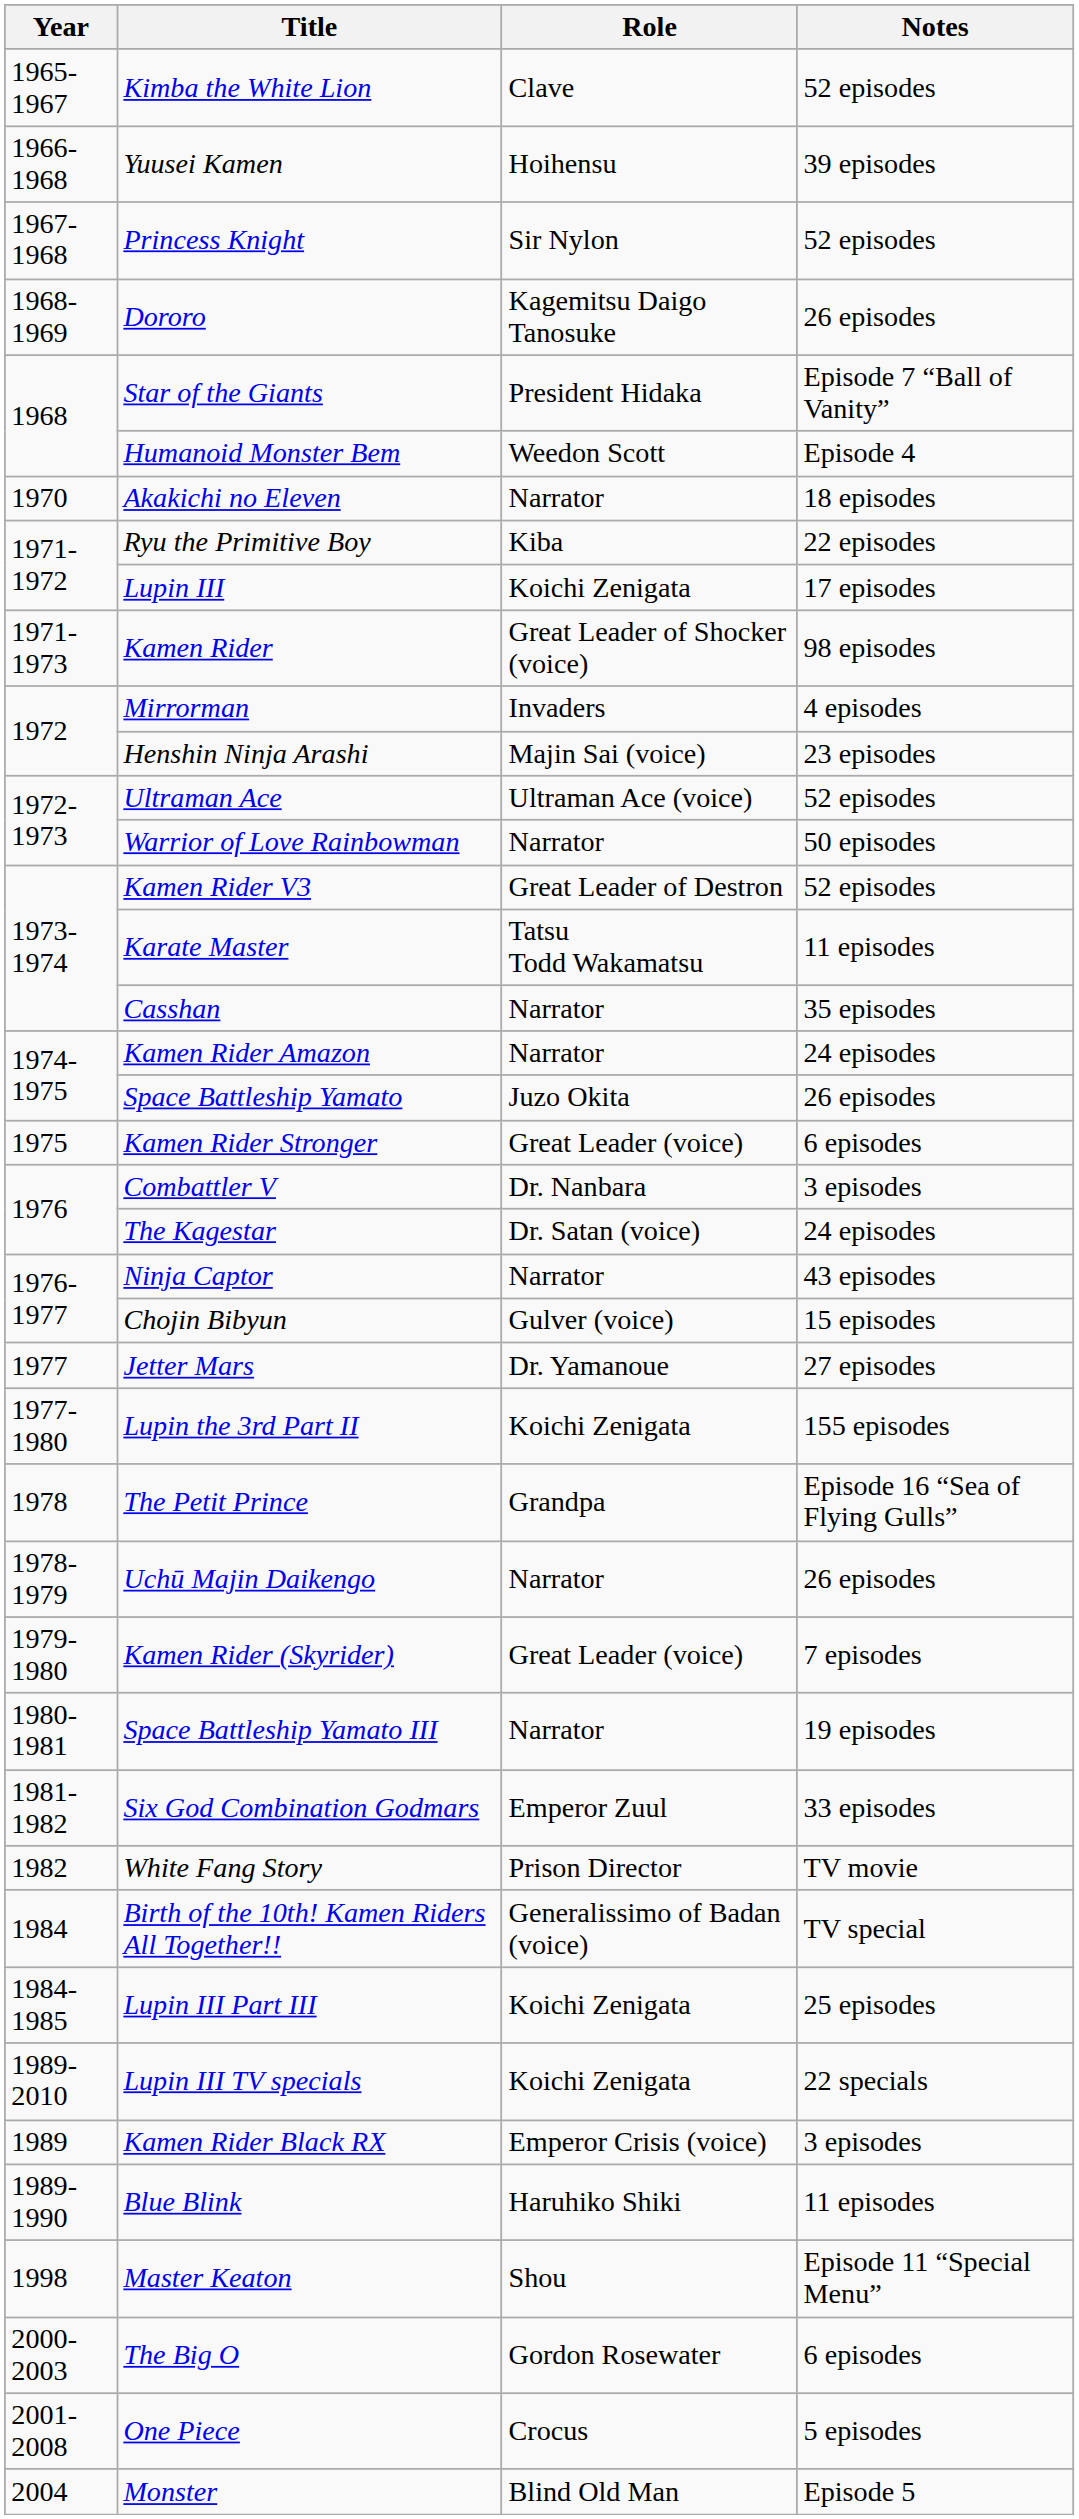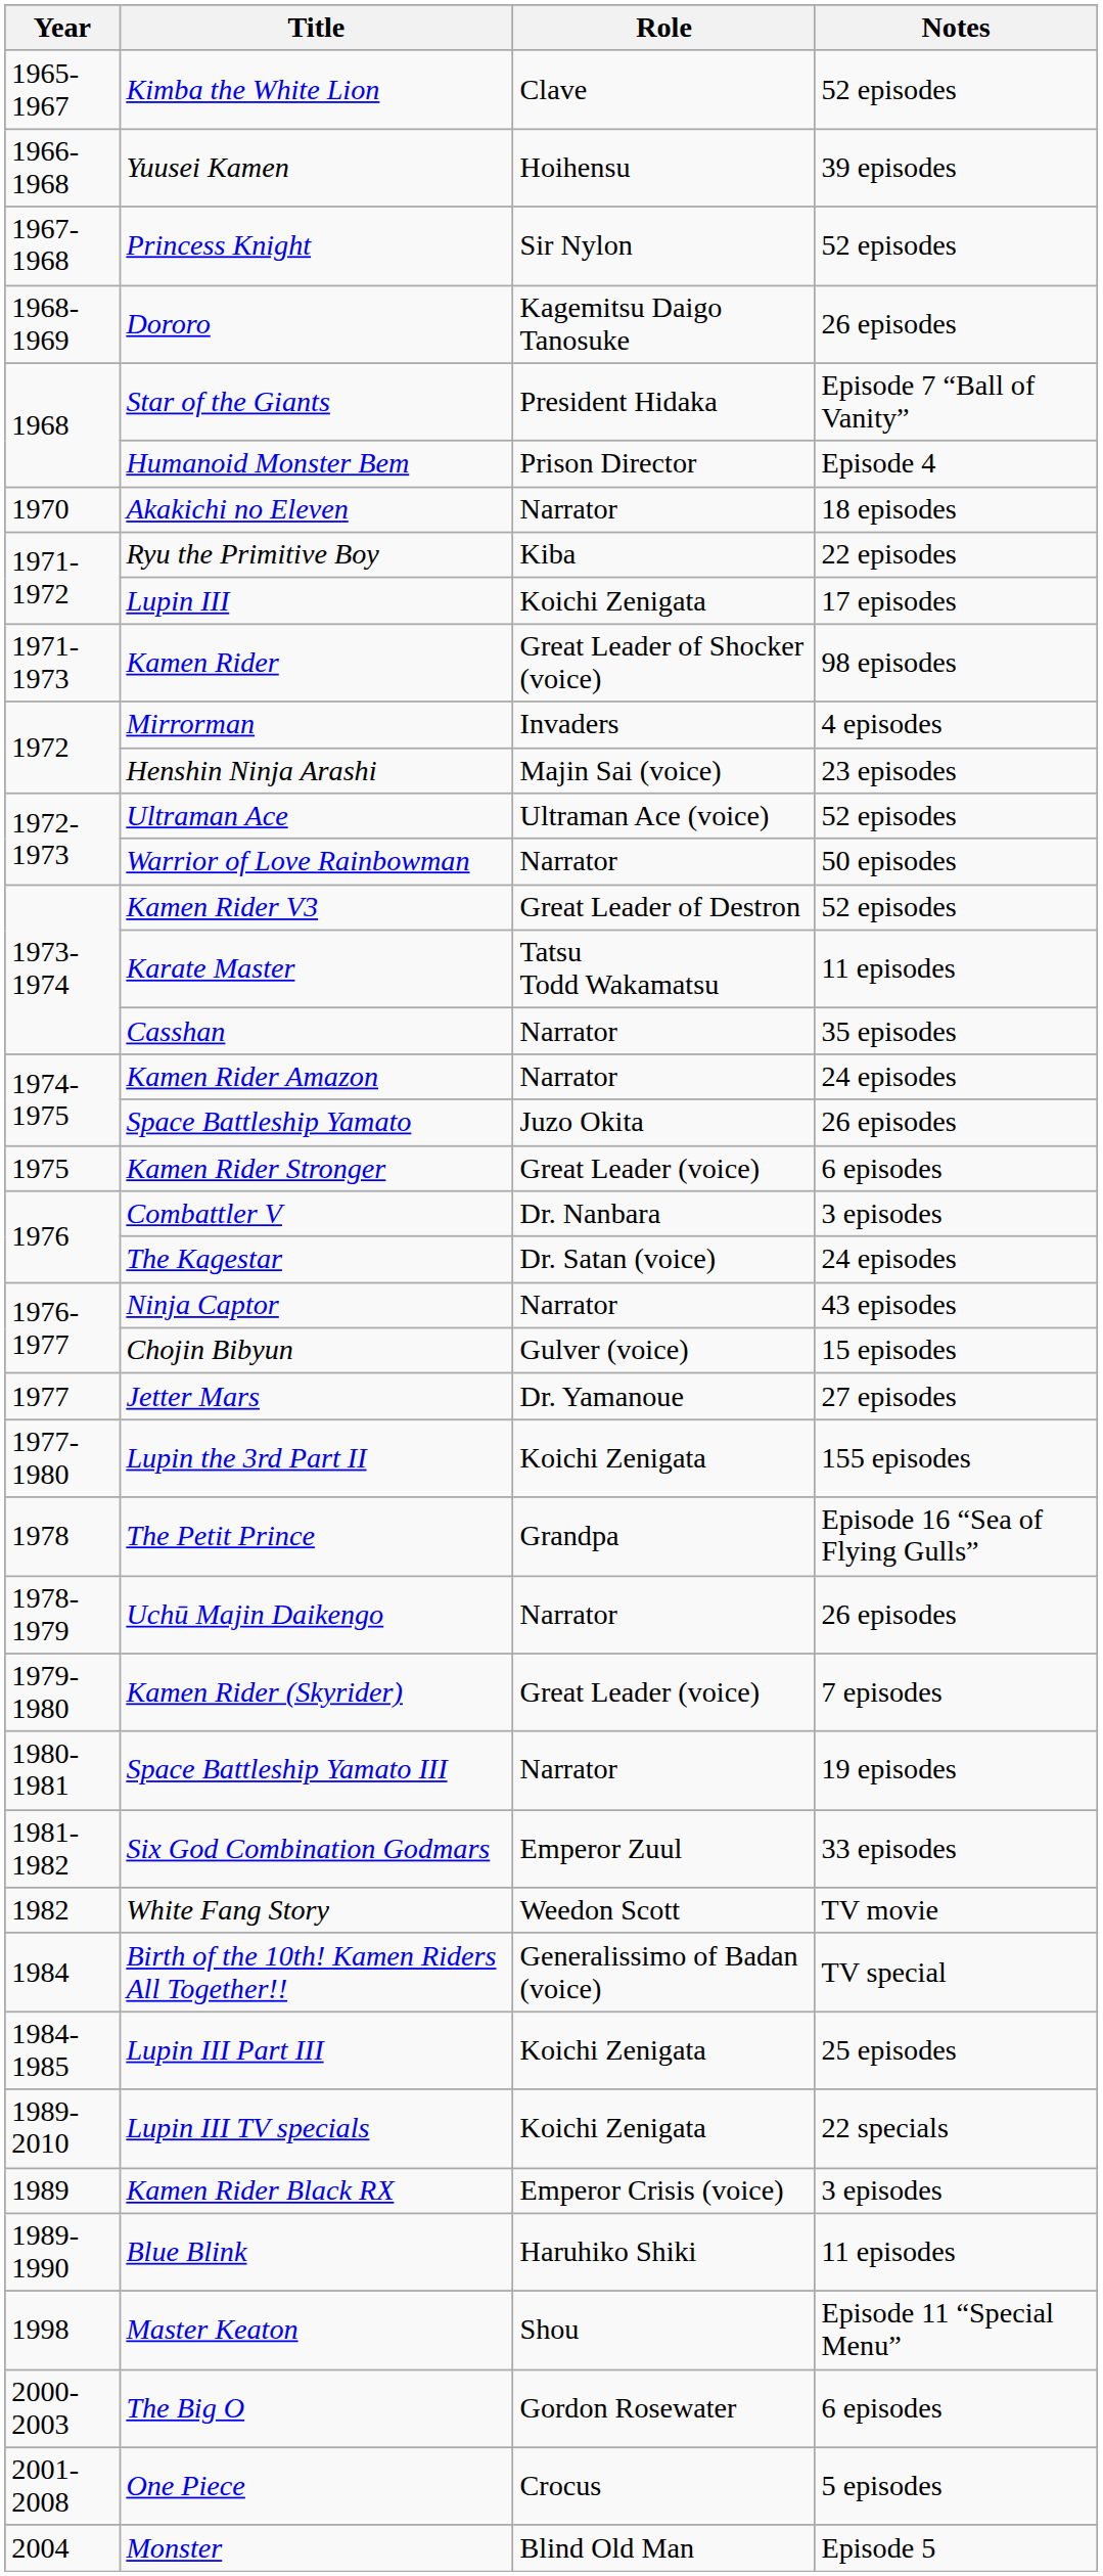Humanoid Monster Bem | Role: Weedon Scott -> Prison Director
White Fang Story | Role: Prison Director -> Weedon Scott
